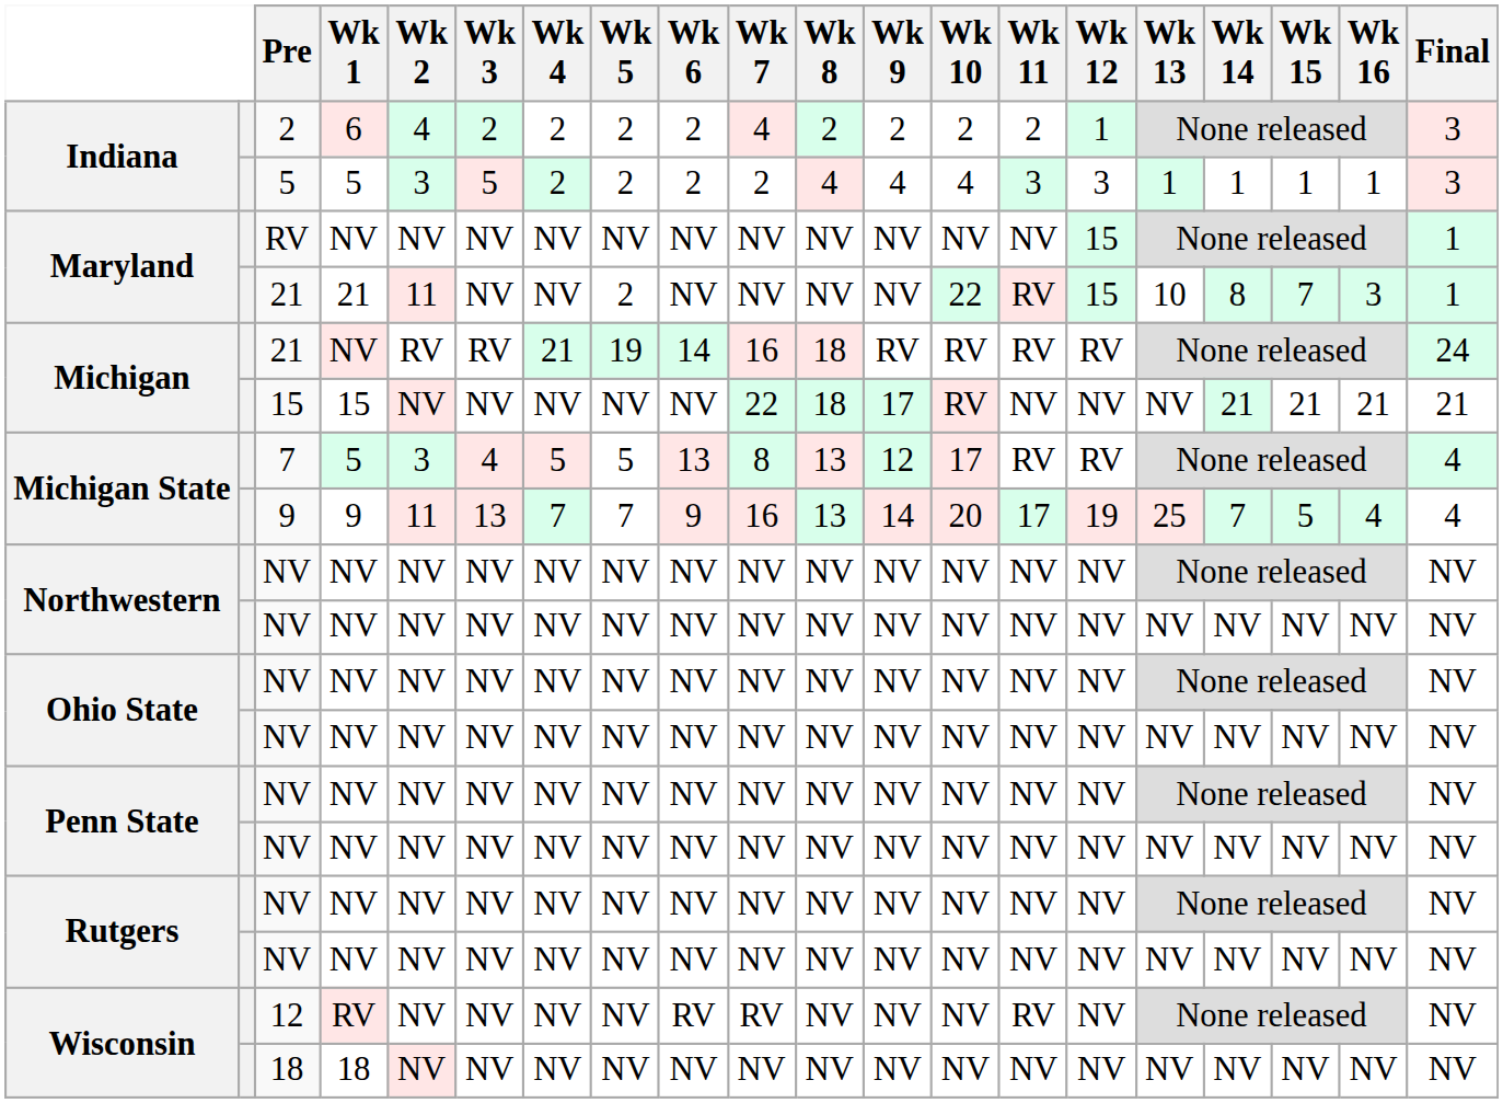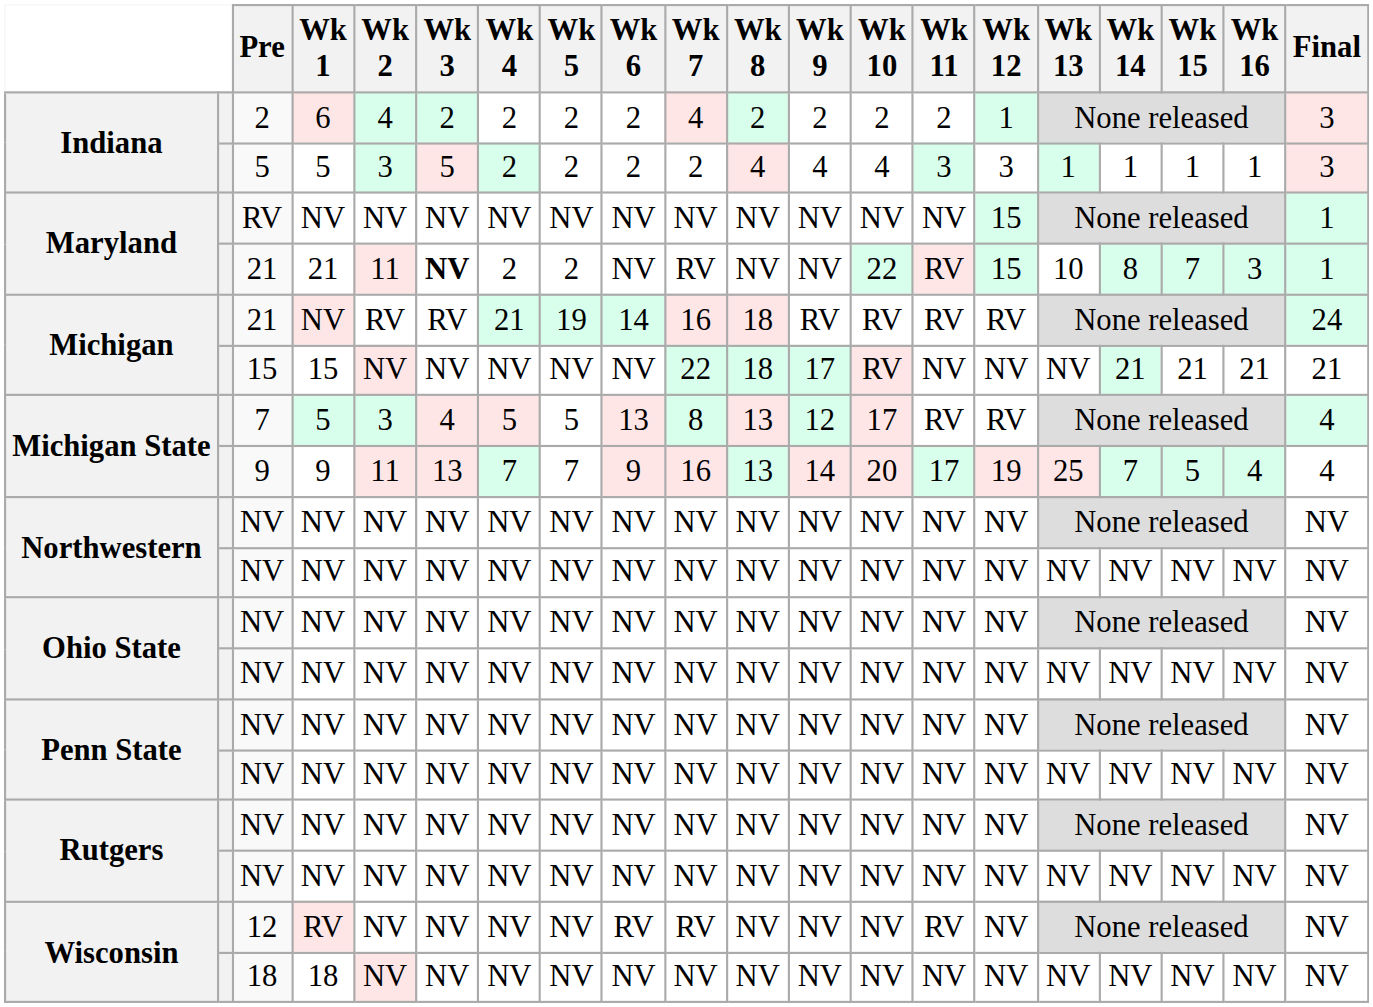Maryland / 21 | Wk 3: normal -> bold
Maryland / 21 | Wk 4: NV -> 2
Maryland / 21 | Wk 7: NV -> RV
